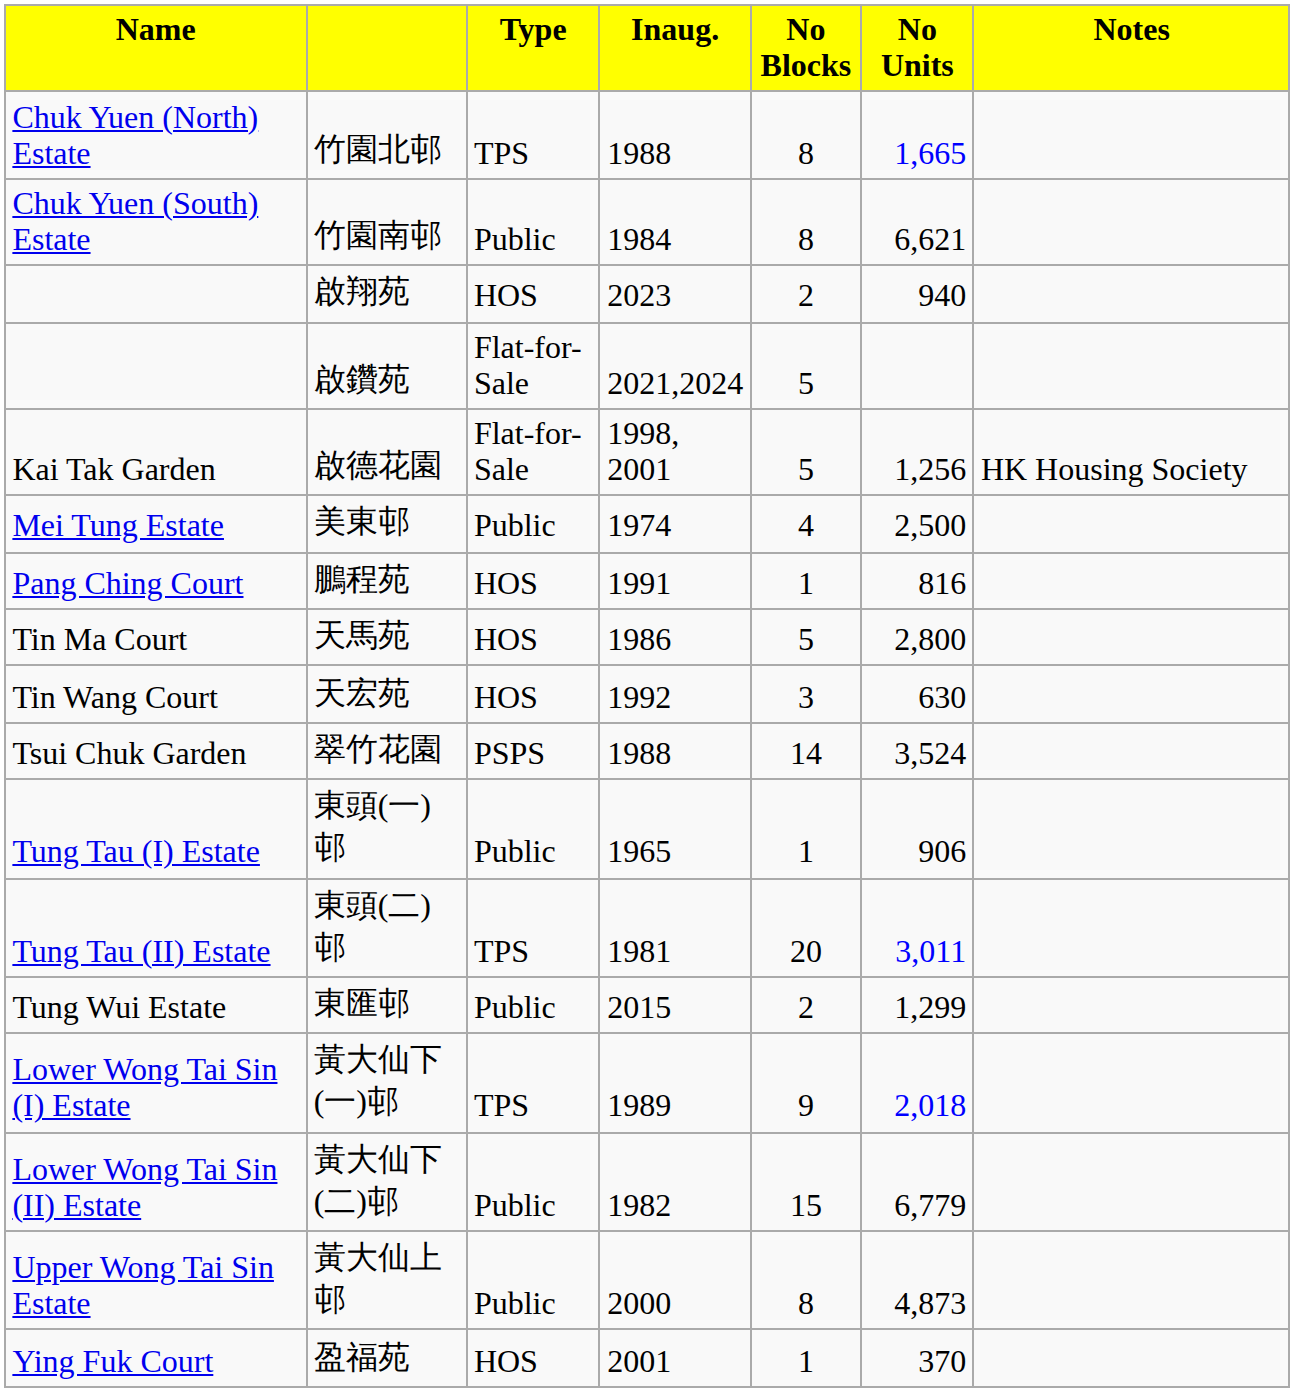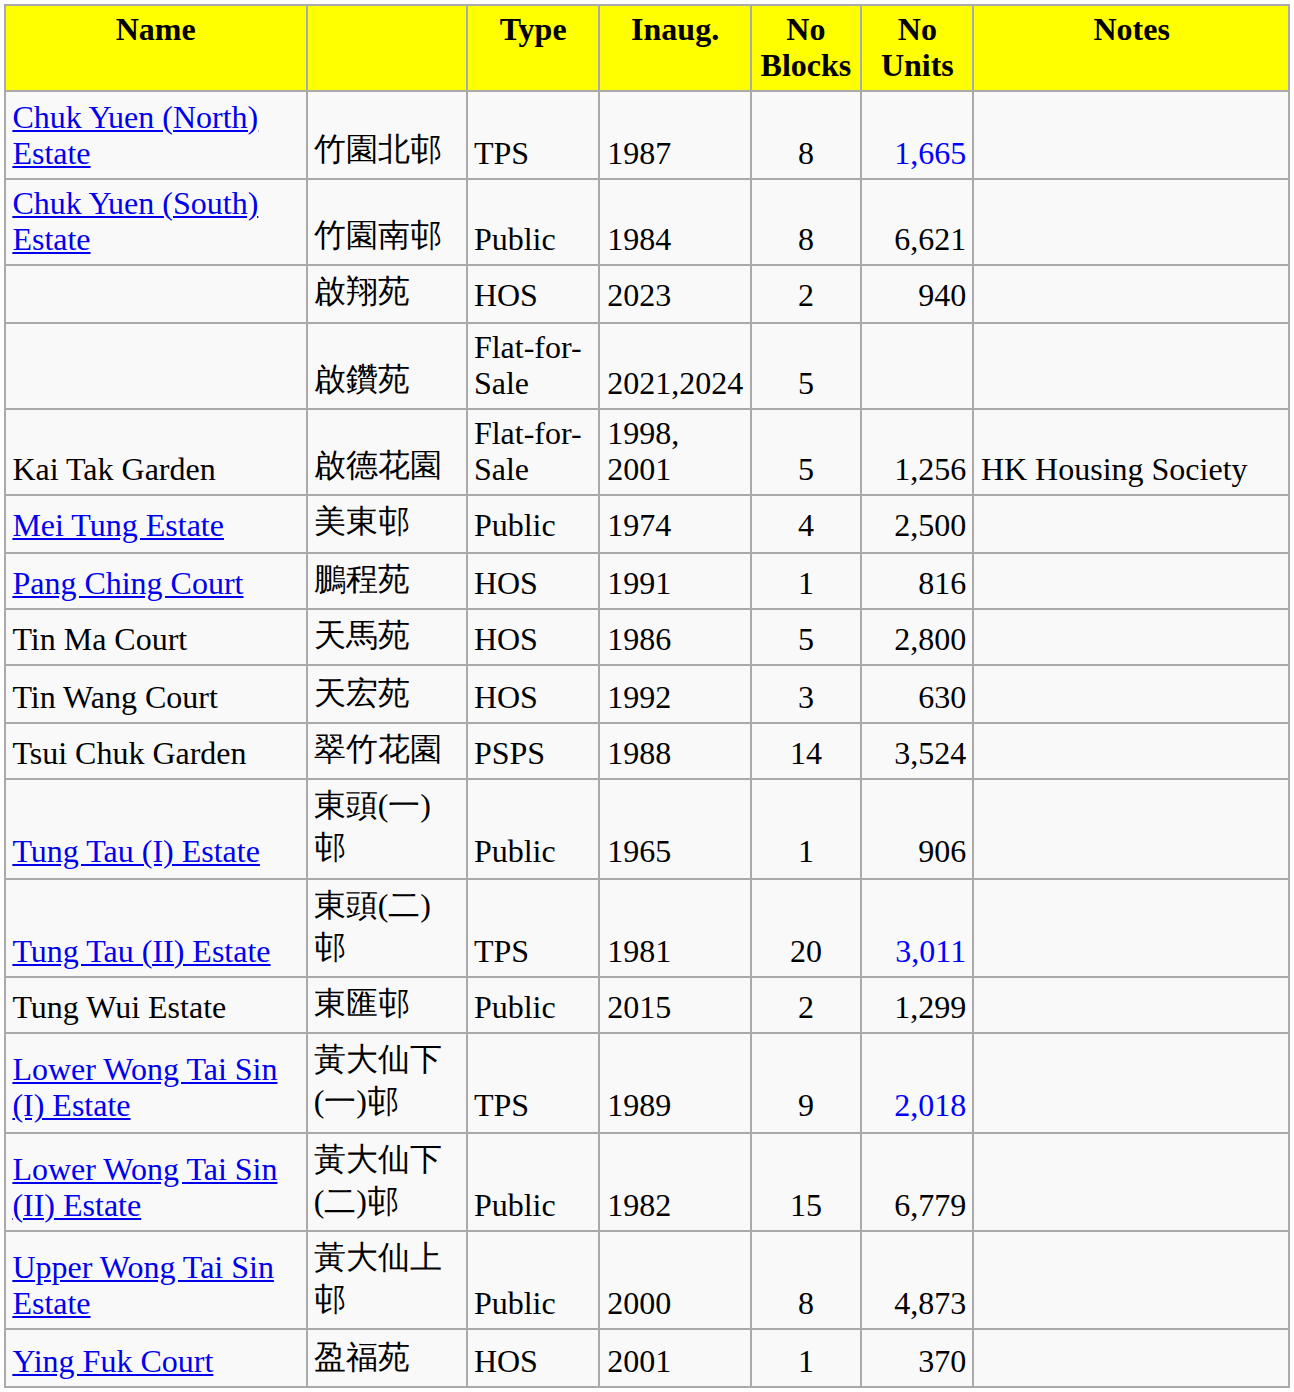竹園北邨 | column 4: 1988 -> 1987
